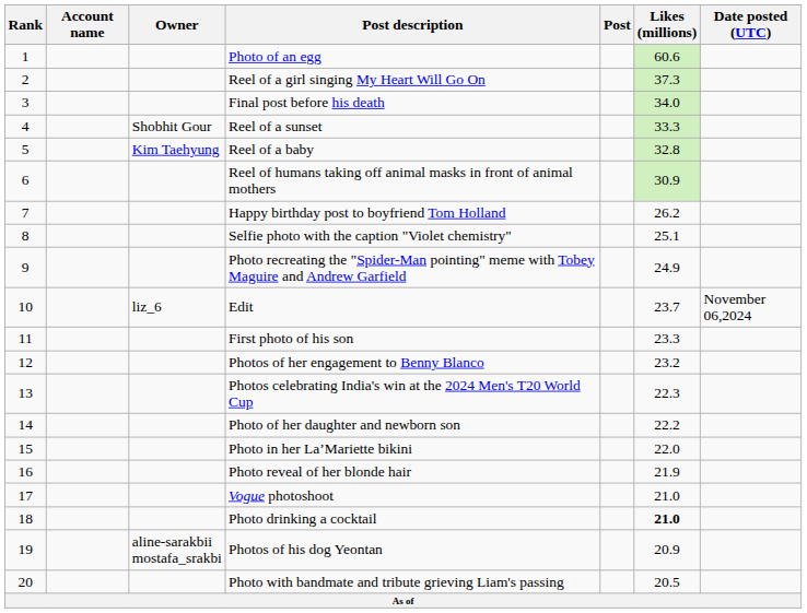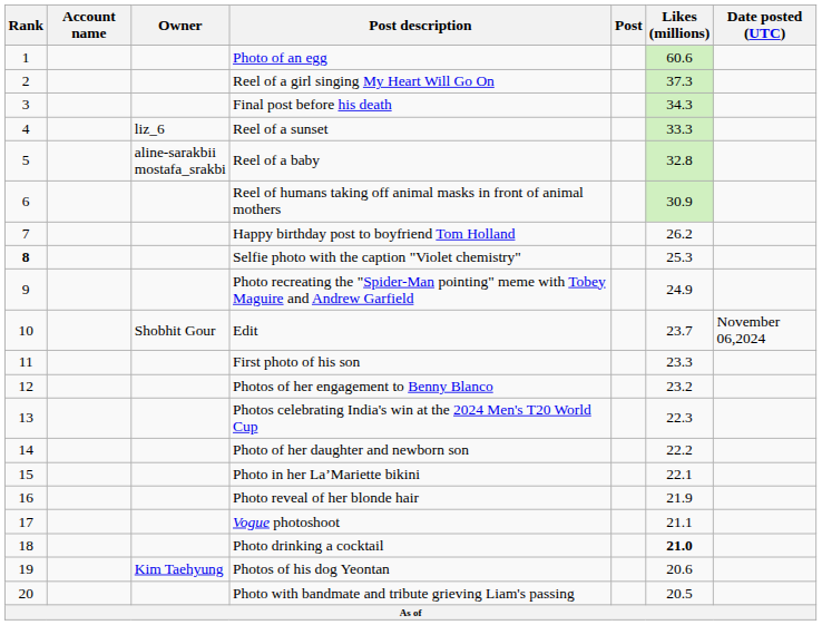Final post before his death | Likes (millions): 34.0 -> 34.3
Reel of a sunset | Owner: Shobhit Gour -> liz_6
Reel of a baby | Owner: Kim Taehyung -> aline-sarakbii mostafa_srakbi
Selfie photo with the caption "Violet chemistry" | Rank: normal -> bold
Selfie photo with the caption "Violet chemistry" | Likes (millions): 25.1 -> 25.3
Edit | Owner: liz_6 -> Shobhit Gour
Photo in her La’Mariette bikini | Likes (millions): 22.0 -> 22.1
Vogue photoshoot | Likes (millions): 21.0 -> 21.1
Photos of his dog Yeontan | Owner: aline-sarakbii mostafa_srakbi -> Kim Taehyung
Photos of his dog Yeontan | Likes (millions): 20.9 -> 20.6
